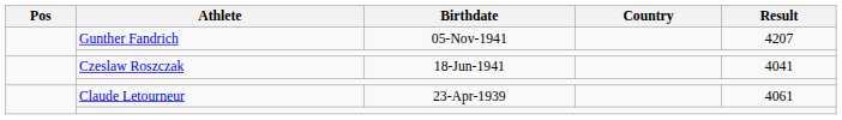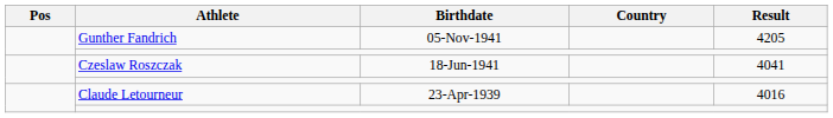Gunther Fandrich | Result: 4207 -> 4205
Claude Letourneur | Result: 4061 -> 4016
